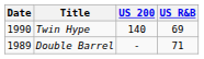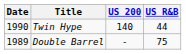Twin Hype | US R&B: 69 -> 44
Double Barrel | US R&B: 71 -> 75
